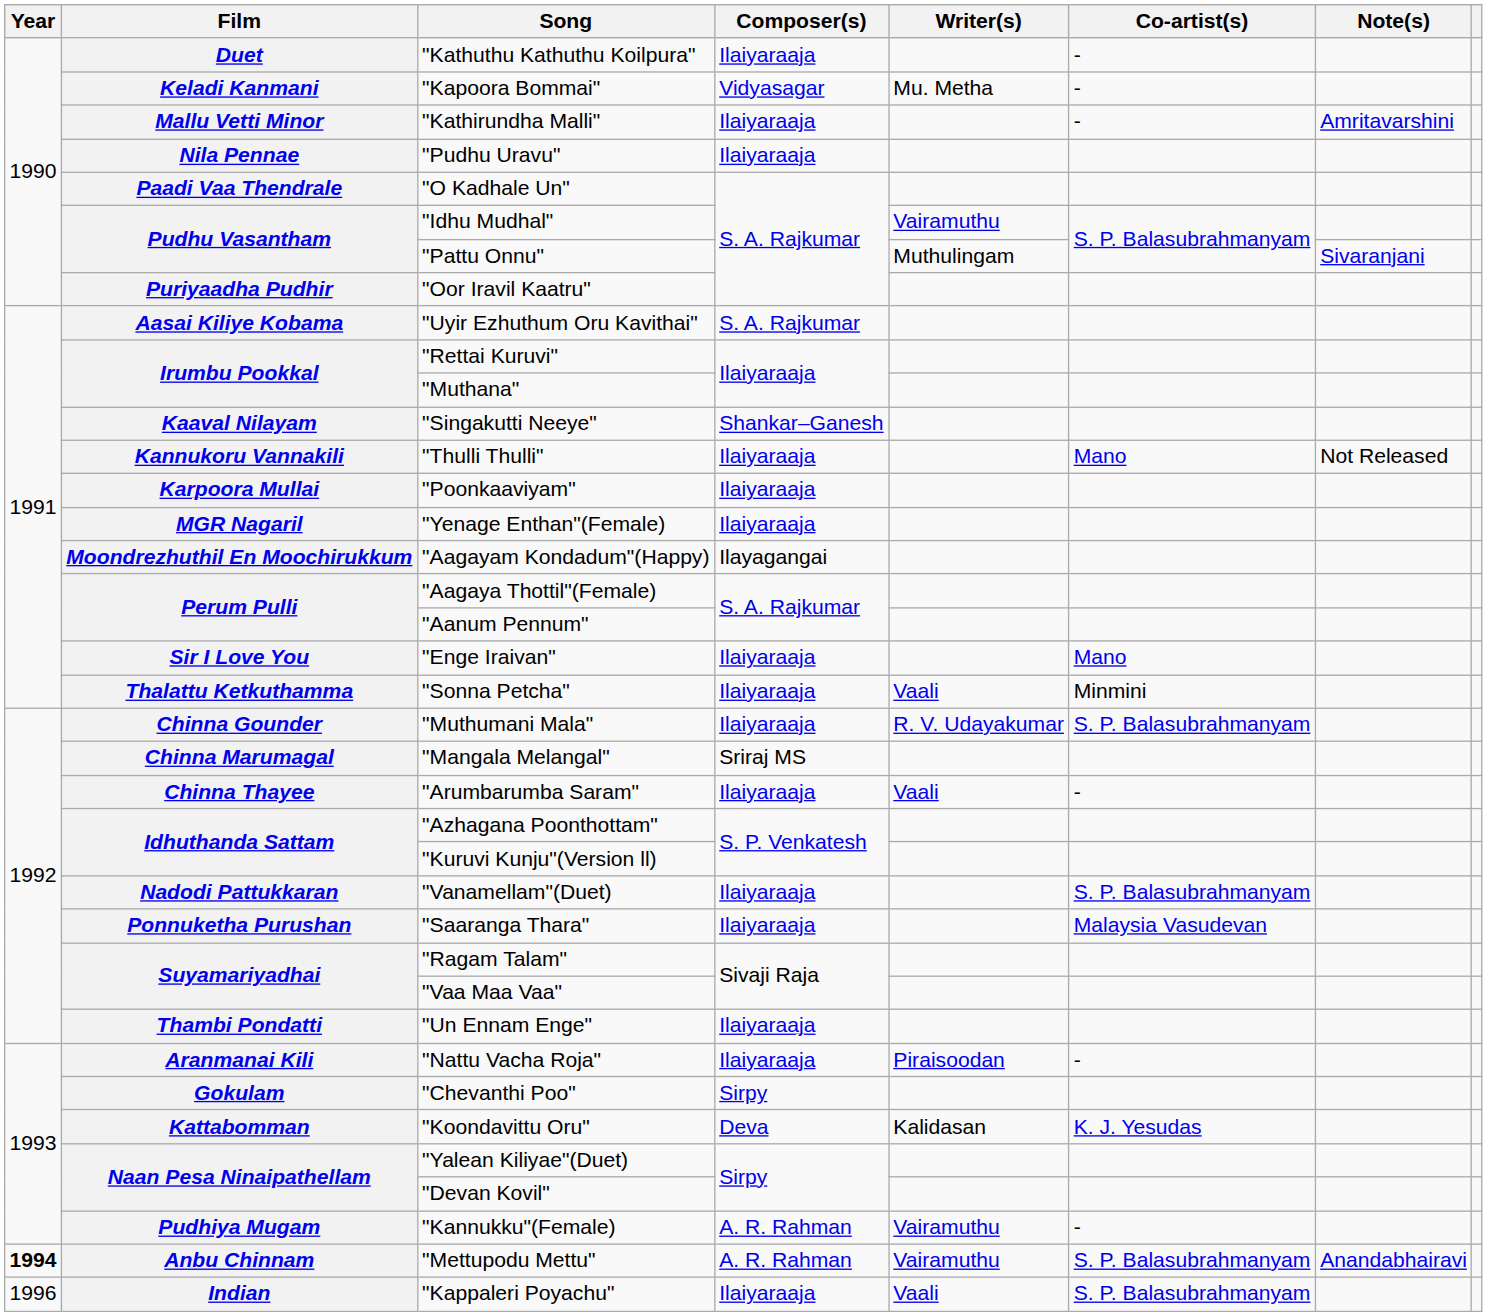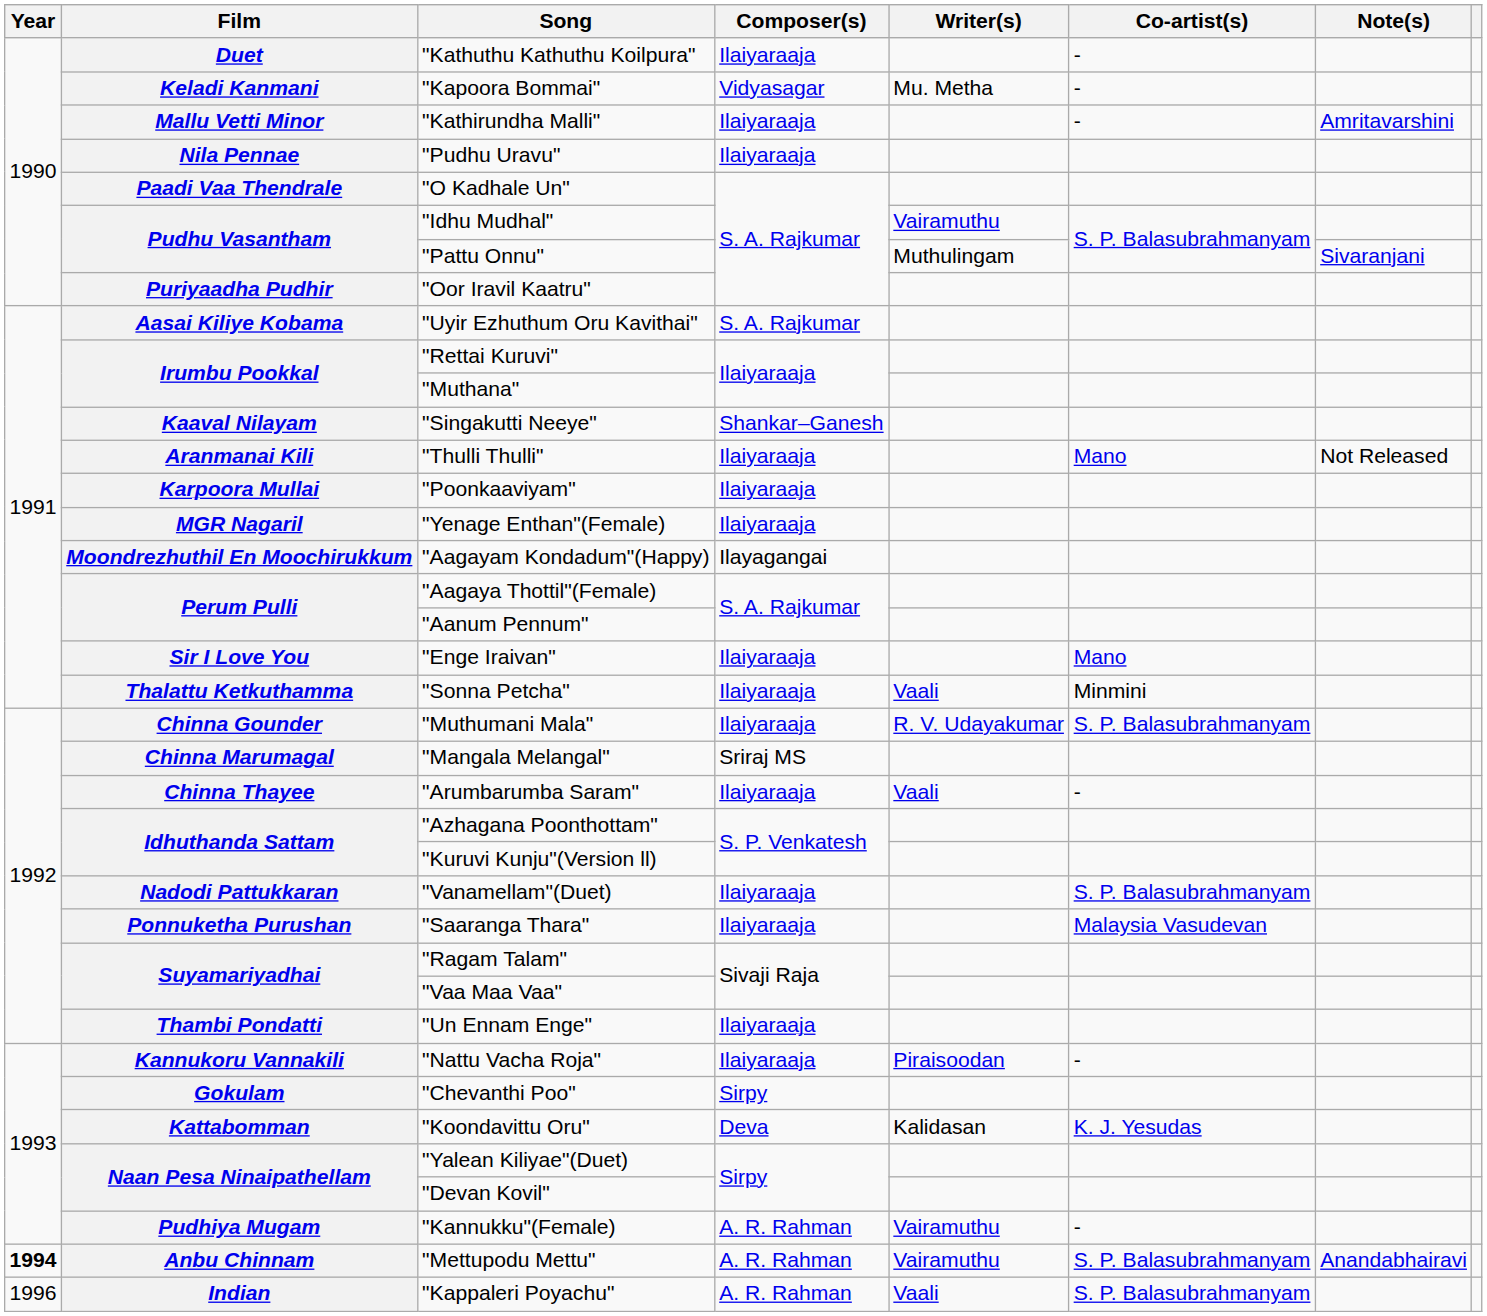"Thulli Thulli" | Film: Kannukoru Vannakili -> Aranmanai Kili
"Nattu Vacha Roja" | Film: Aranmanai Kili -> Kannukoru Vannakili
"Kappaleri Poyachu" | Composer(s): Ilaiyaraaja -> A. R. Rahman
